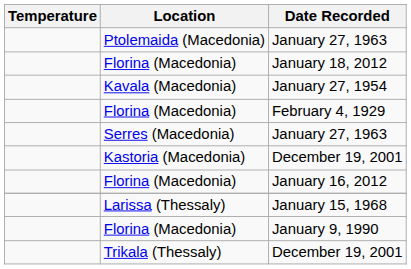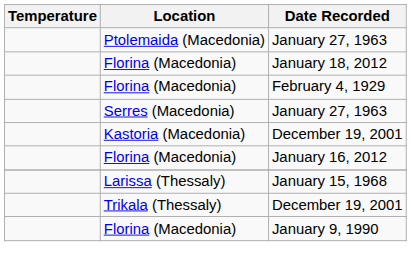- row: Kavala (Macedonia) | January 27, 1954
rows swapped: January 9, 1990 <-> Trikala (Thessaly) / December 19, 2001
